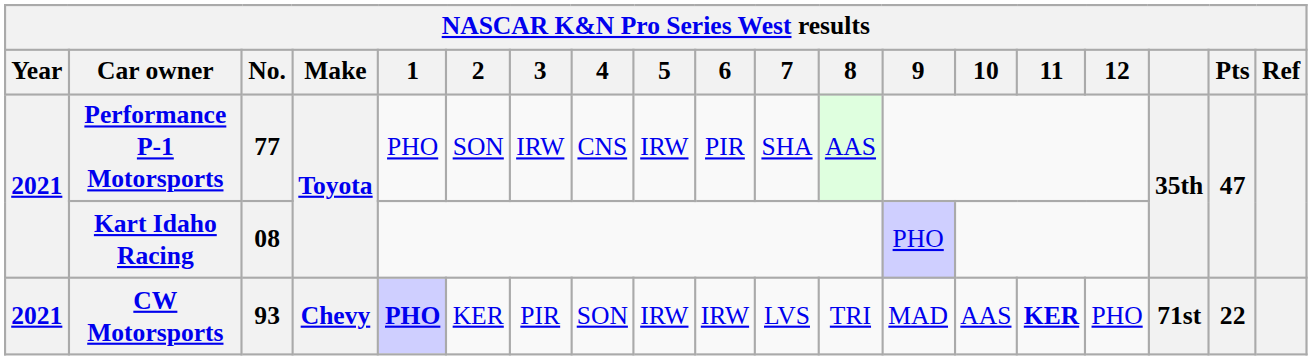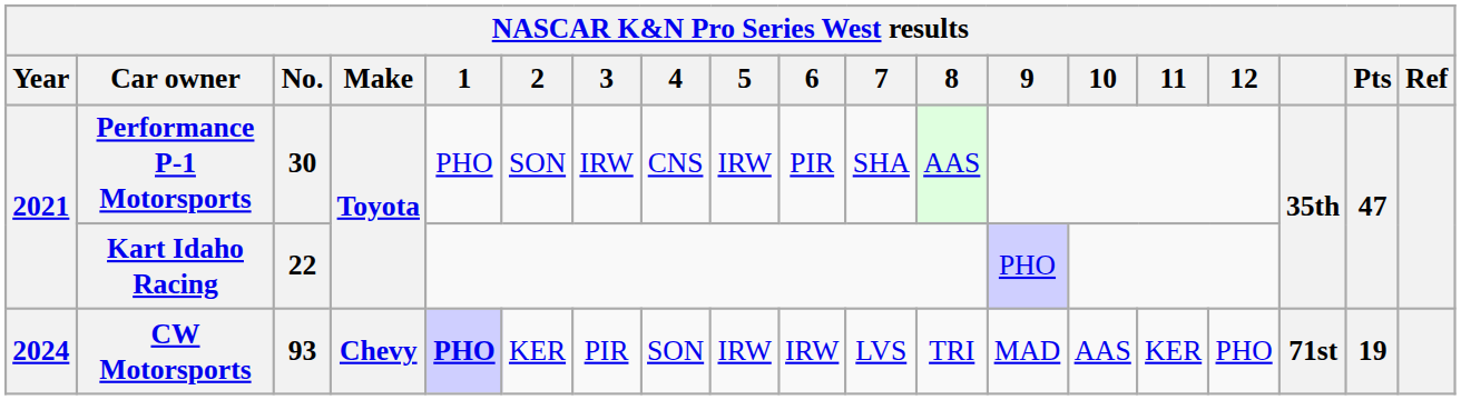Performance P-1 Motorsports | No.: 77 -> 30
Kart Idaho Racing | No.: 08 -> 22
CW Motorsports | Year: 2021 -> 2024
CW Motorsports | 11: bold -> normal
CW Motorsports | Pts: 22 -> 19
